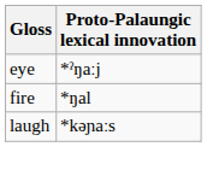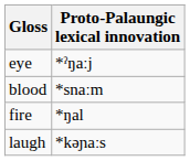+ row: blood | *snaːm
